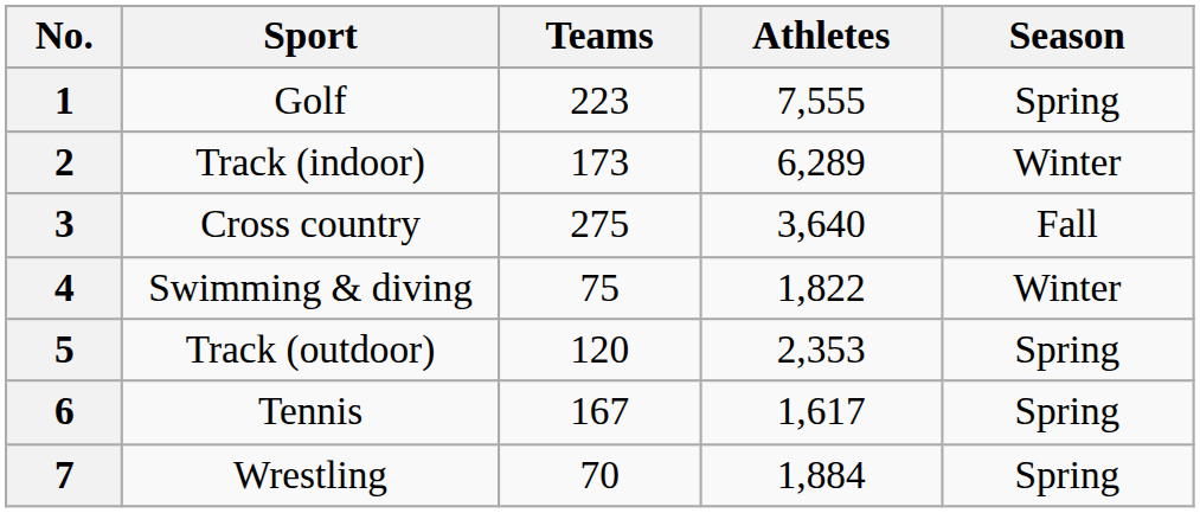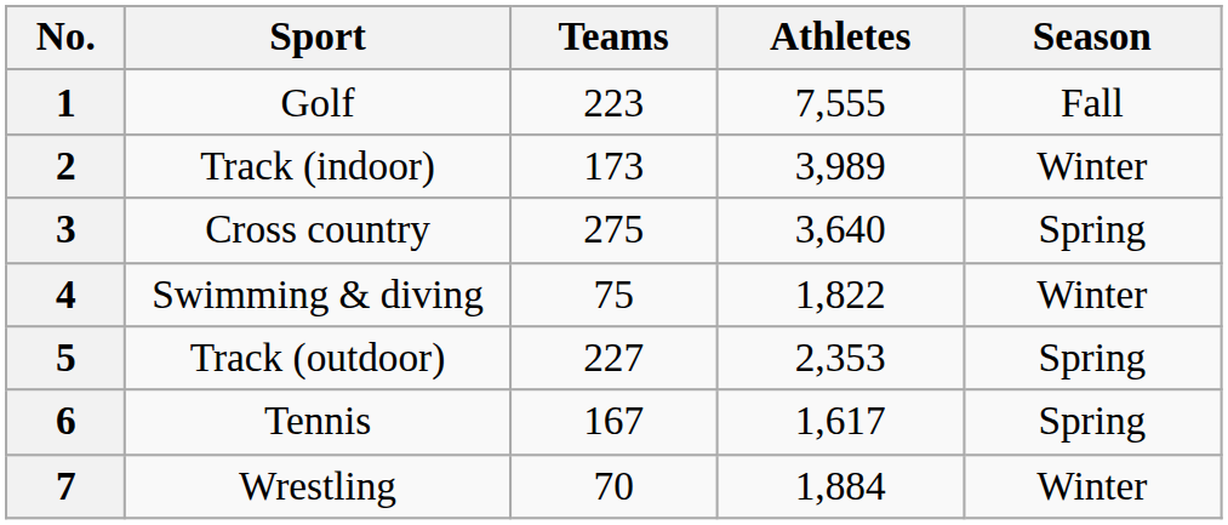1 | Season: Spring -> Fall
2 | Athletes: 6,289 -> 3,989
3 | Season: Fall -> Spring
5 | Teams: 120 -> 227
7 | Season: Spring -> Winter
